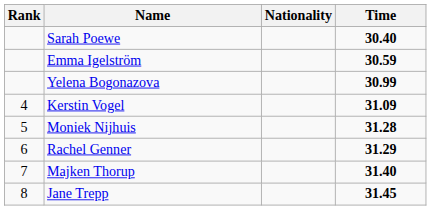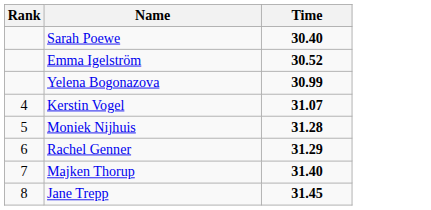- column: Nationality
Emma Igelström | Time: 30.59 -> 30.52
Kerstin Vogel | Time: 31.09 -> 31.07
